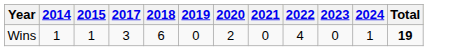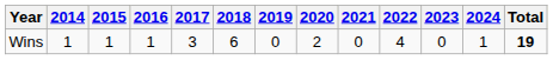+ column: 2016 | 1
